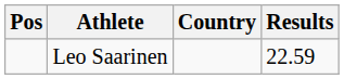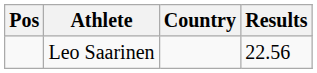Leo Saarinen | Results: 22.59 -> 22.56
